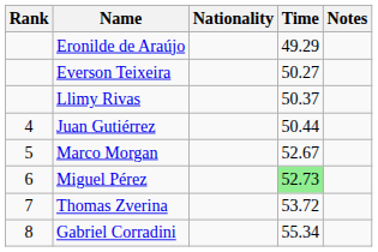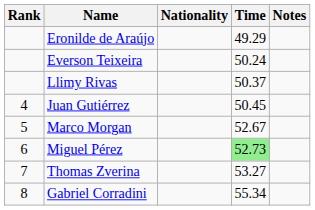Everson Teixeira | Time: 50.27 -> 50.24
Juan Gutiérrez | Time: 50.44 -> 50.45
Thomas Zverina | Time: 53.72 -> 53.27
